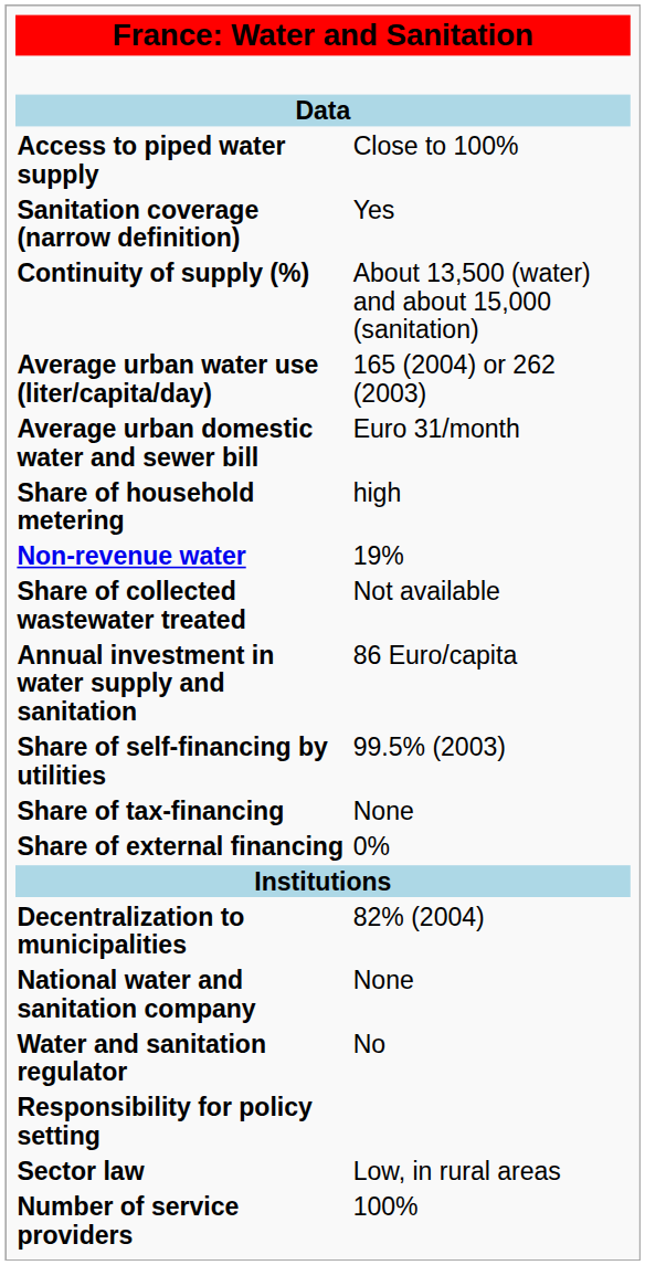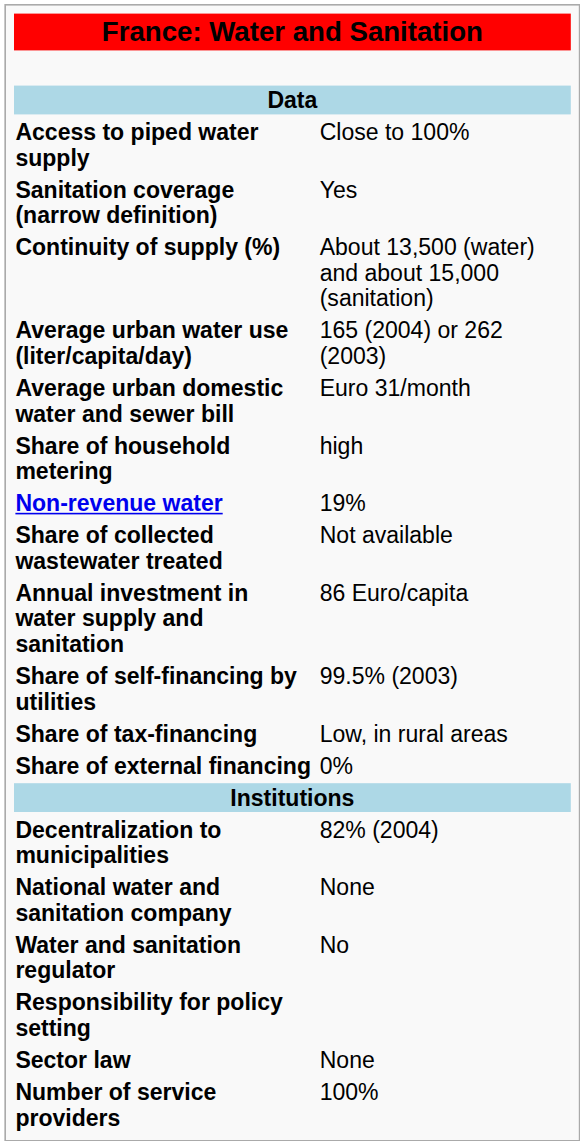Share of tax-financing | column 2: None -> Low, in rural areas
Sector law | column 2: Low, in rural areas -> None
